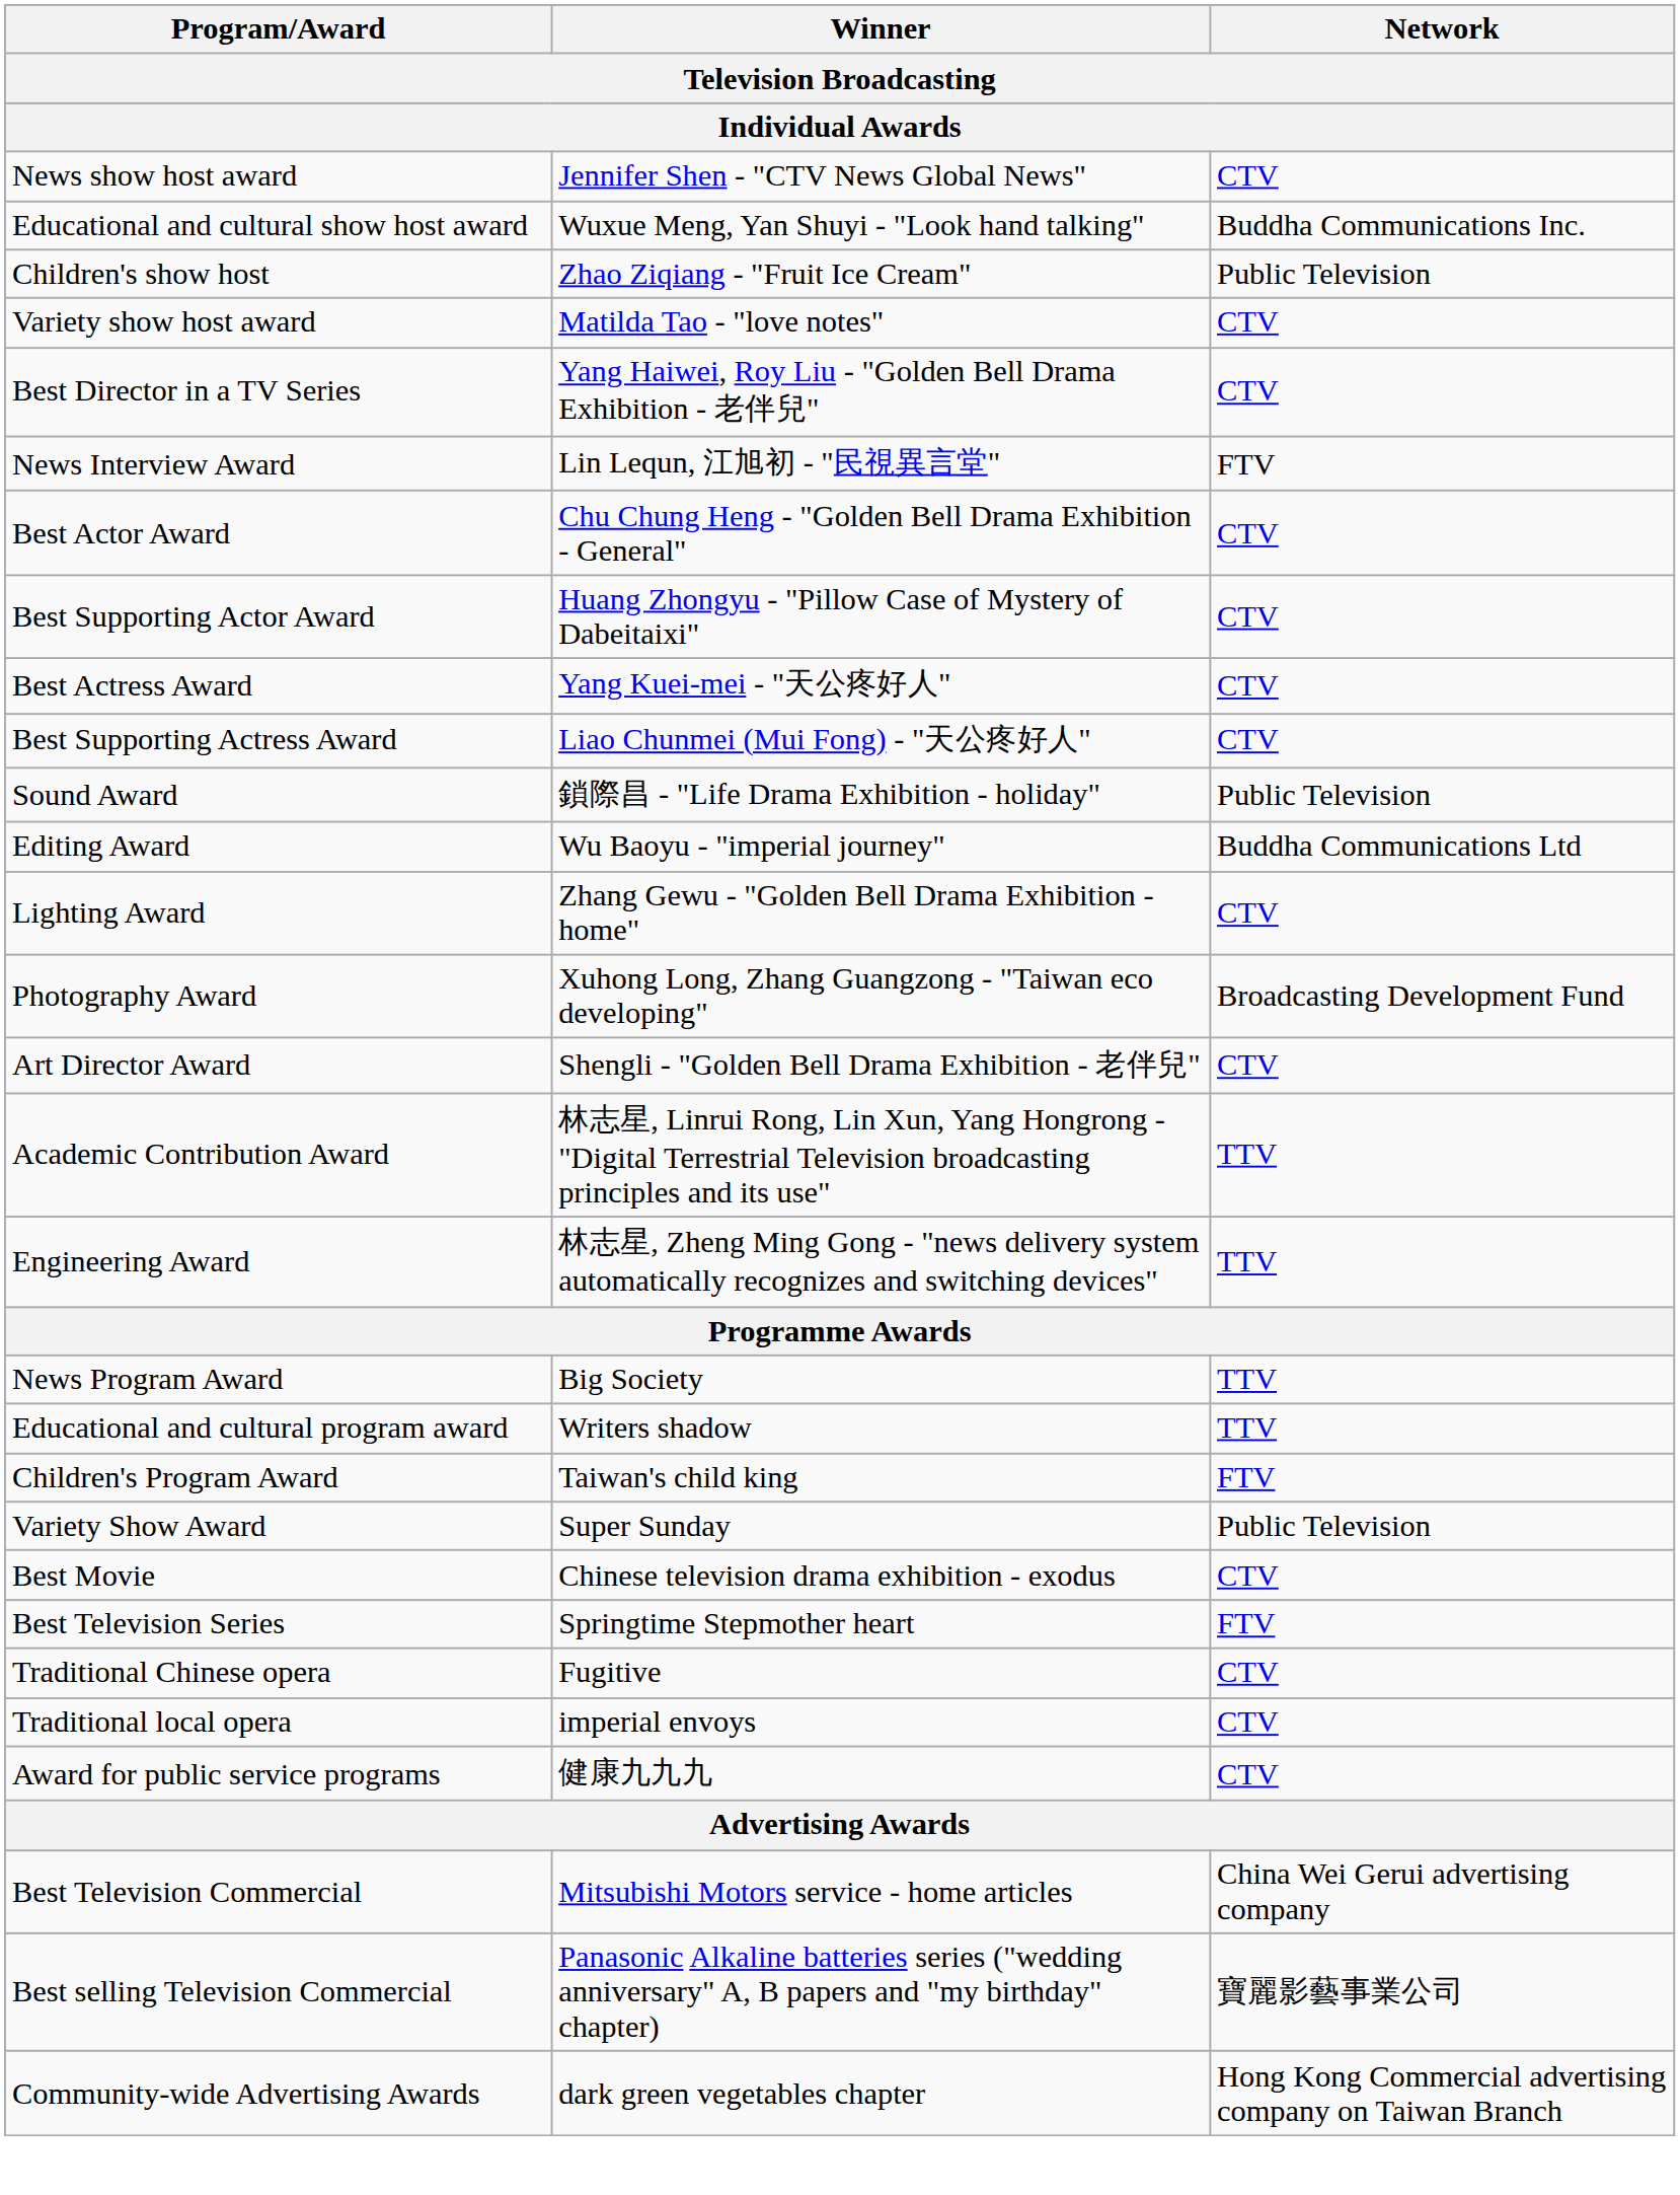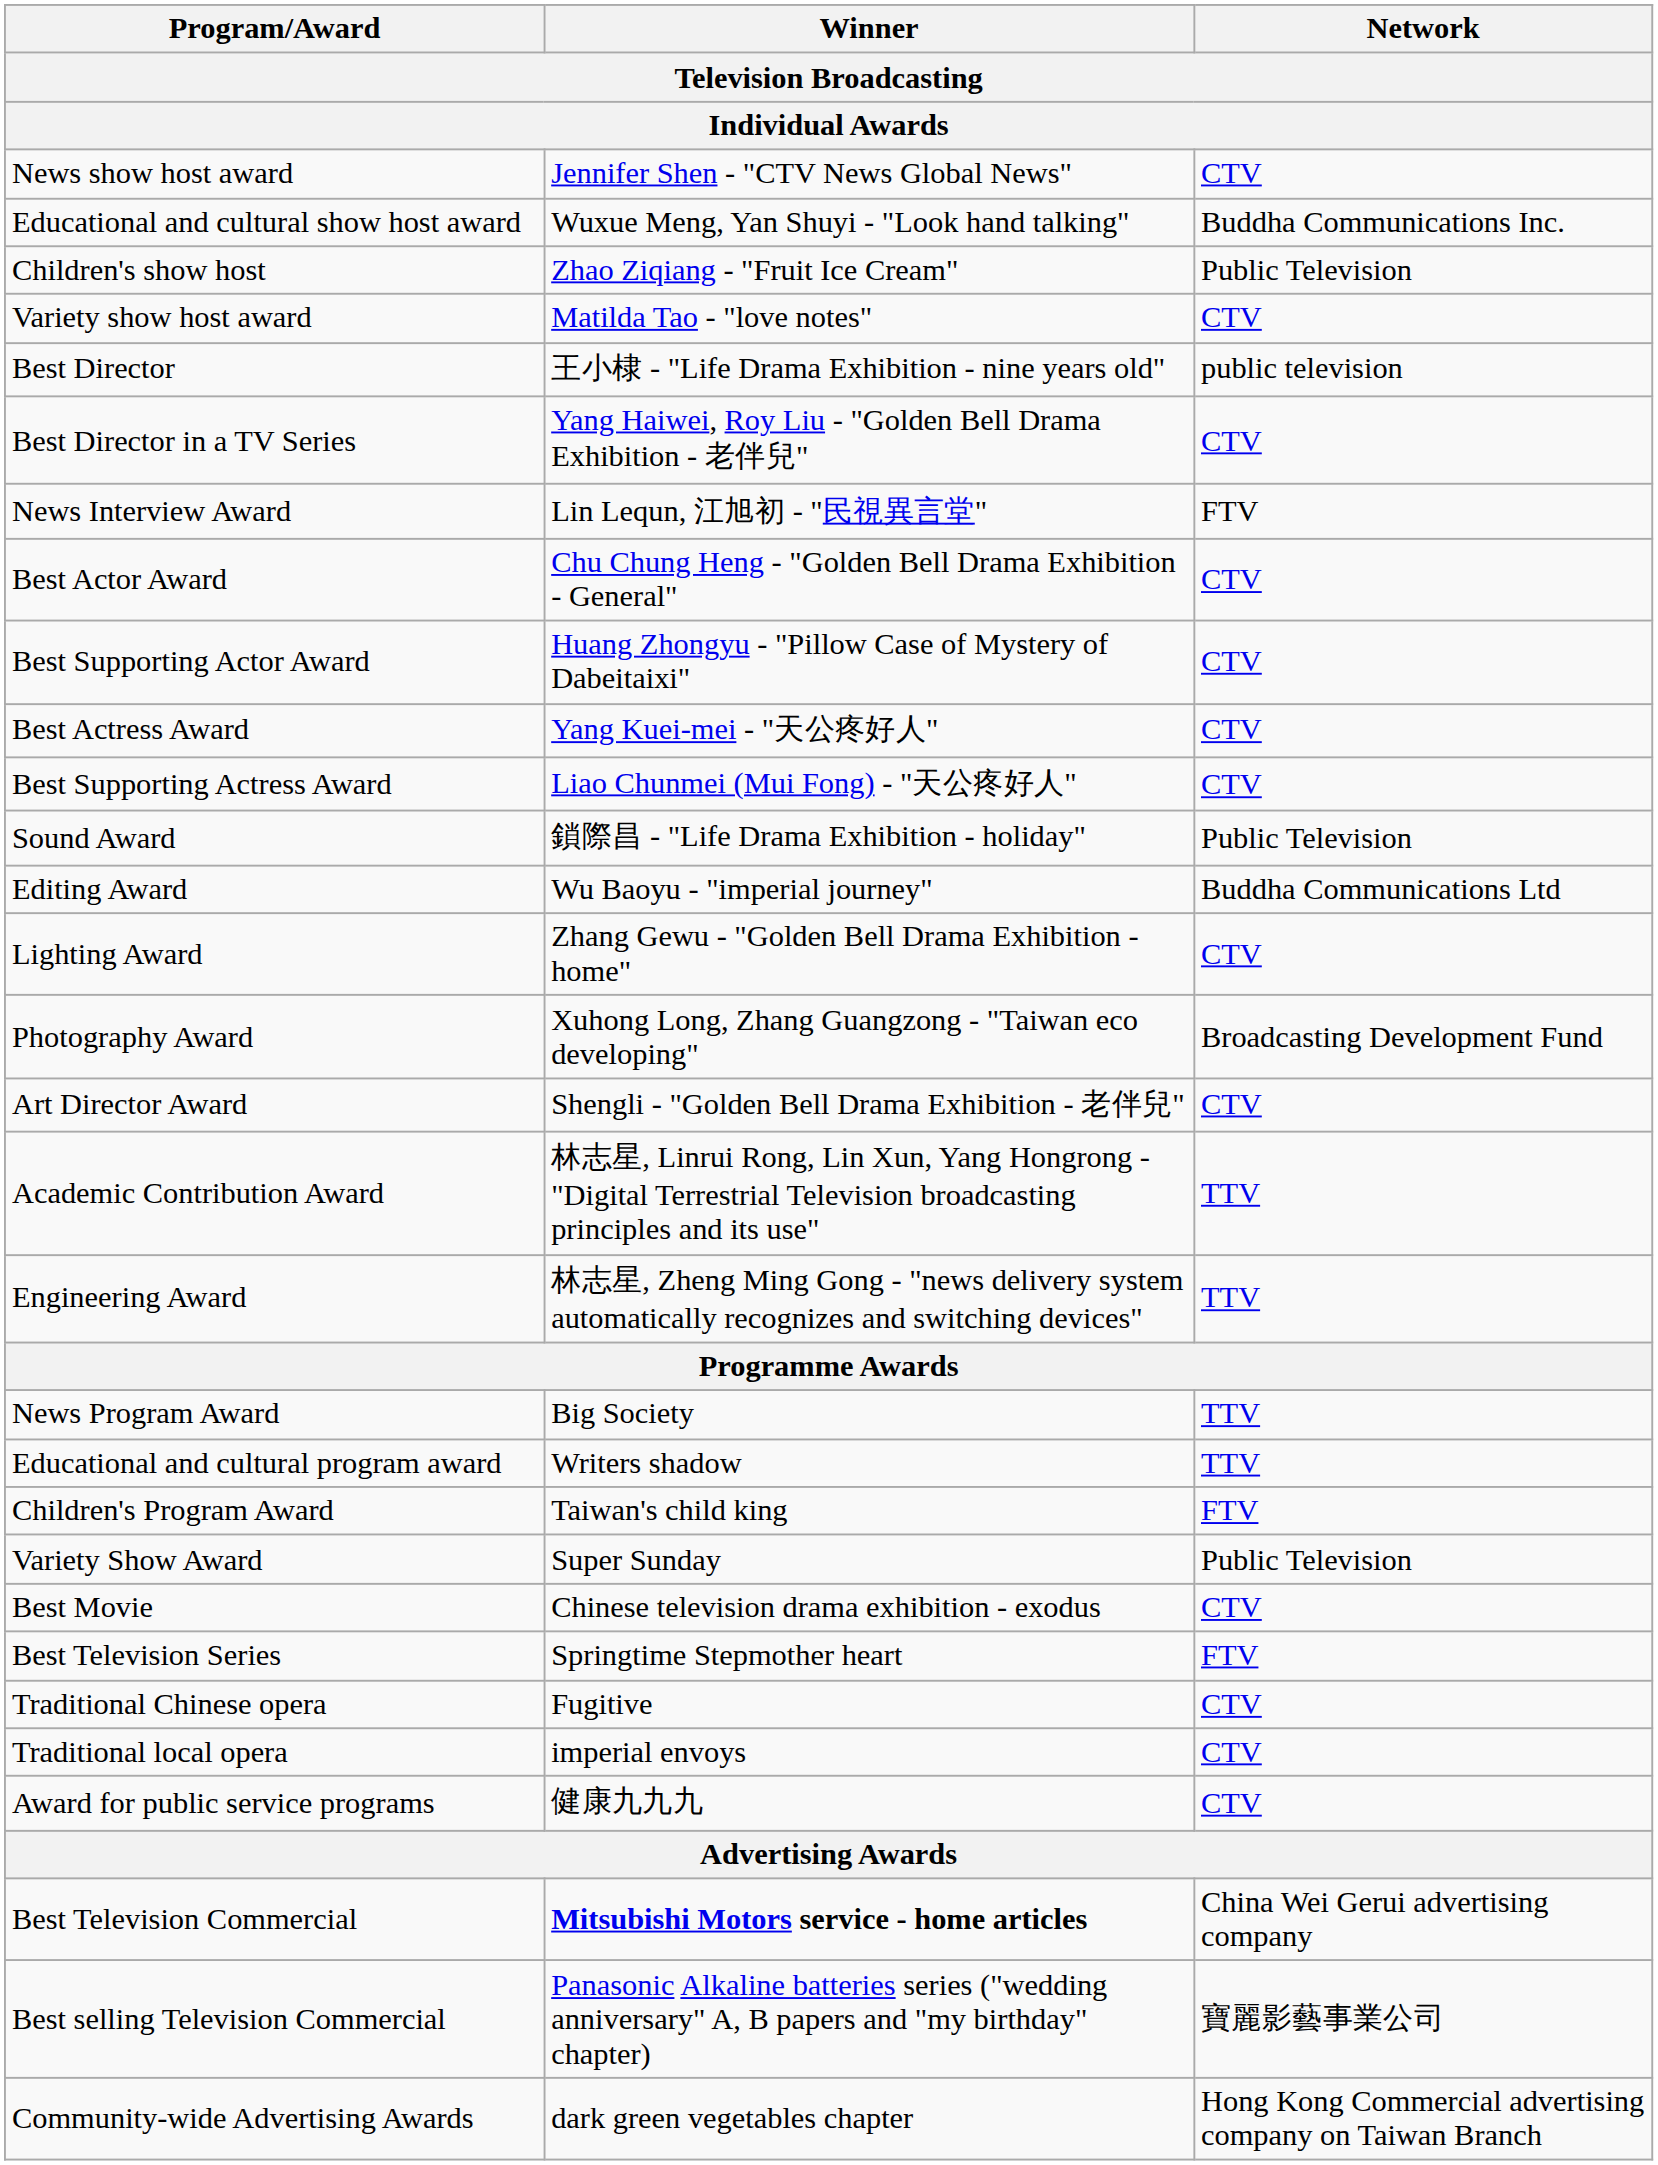+ row: Best Director | 王小棣 - "Life Drama Exhibition - nine years old" | public television
Best Television Commercial | Winner: normal -> bold
